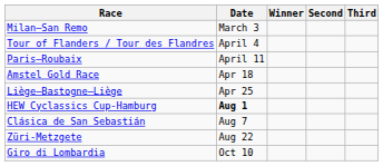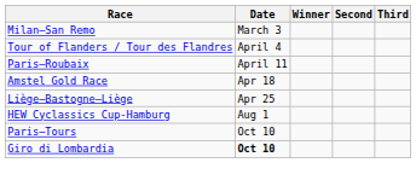HEW Cyclassics Cup-Hamburg | Date: bold -> normal
- row: Clásica de San Sebastián | Aug 7
- row: Züri-Metzgete | Aug 22
+ row: Paris–Tours | Oct 10
Giro di Lombardia | Date: normal -> bold
